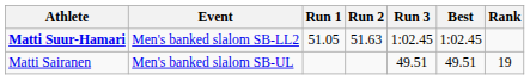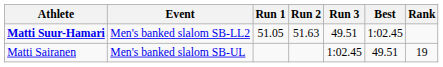Matti Suur-Hamari | Run 3: 1:02.45 -> 49.51
Matti Sairanen | Run 3: 49.51 -> 1:02.45
